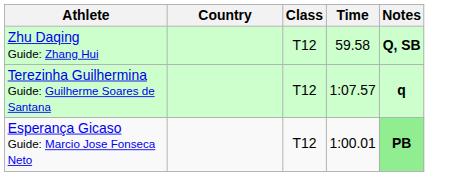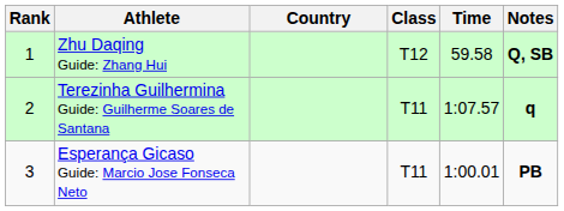+ column: Rank | 1 | 2 | 3
Terezinha Guilhermina Guide: Guilherme Soares de Santana | Class: T12 -> T11
Esperança Gicaso Guide: Marcio Jose Fonseca Neto | Class: T12 -> T11
Esperança Gicaso Guide: Marcio Jose Fonseca Neto | Notes: lightgreen background -> no background
